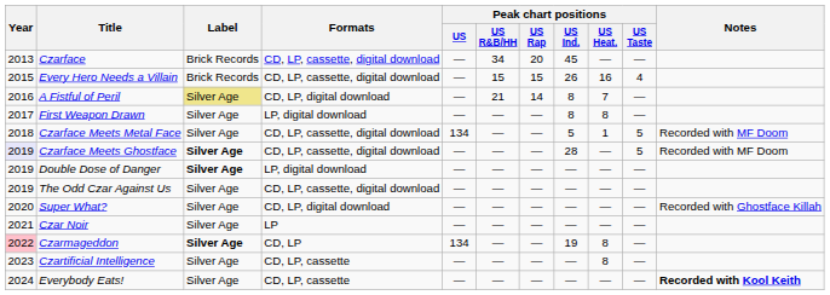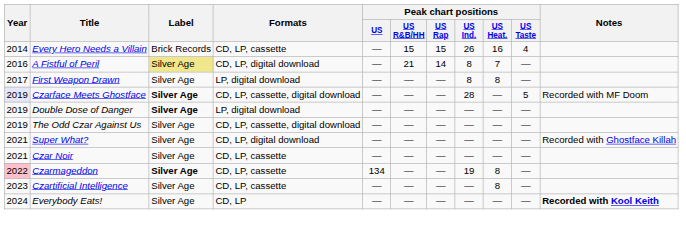- row: 2013 | Czarface | Brick Records | CD, LP, cassette, digital download | — | 34 | 20 | 45 | — | —
Every Hero Needs a Villain | Year: 2015 -> 2014
Every Hero Needs a Villain | Formats: CD, LP, cassette, digital download -> CD, LP, cassette
- row: 2018 | Czarface Meets Metal Face | Silver Age | CD, LP, cassette, digital download | 134 | — | — | 5 | 1 | 5 | Recorded with MF Doom
Super What? | Year: 2020 -> 2021
Czar Noir | Formats: LP -> CD, LP, cassette
Czarmageddon | Formats: CD, LP -> CD, LP, cassette
Everybody Eats! | Formats: CD, LP, cassette -> CD, LP
